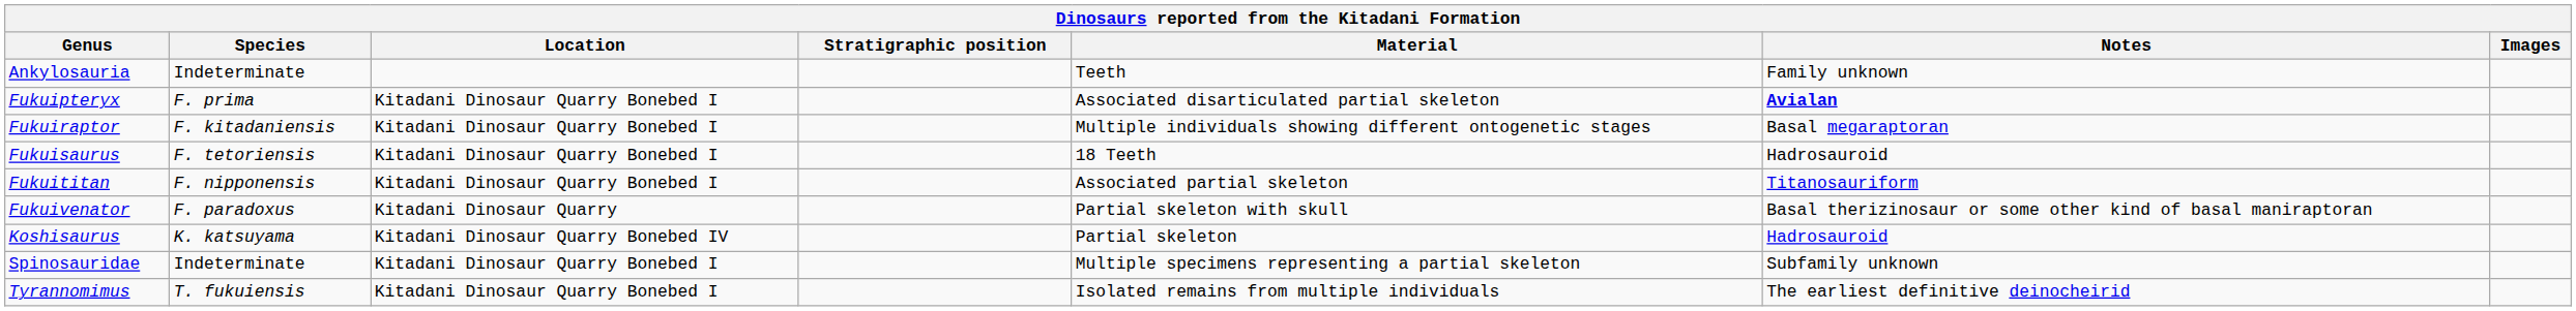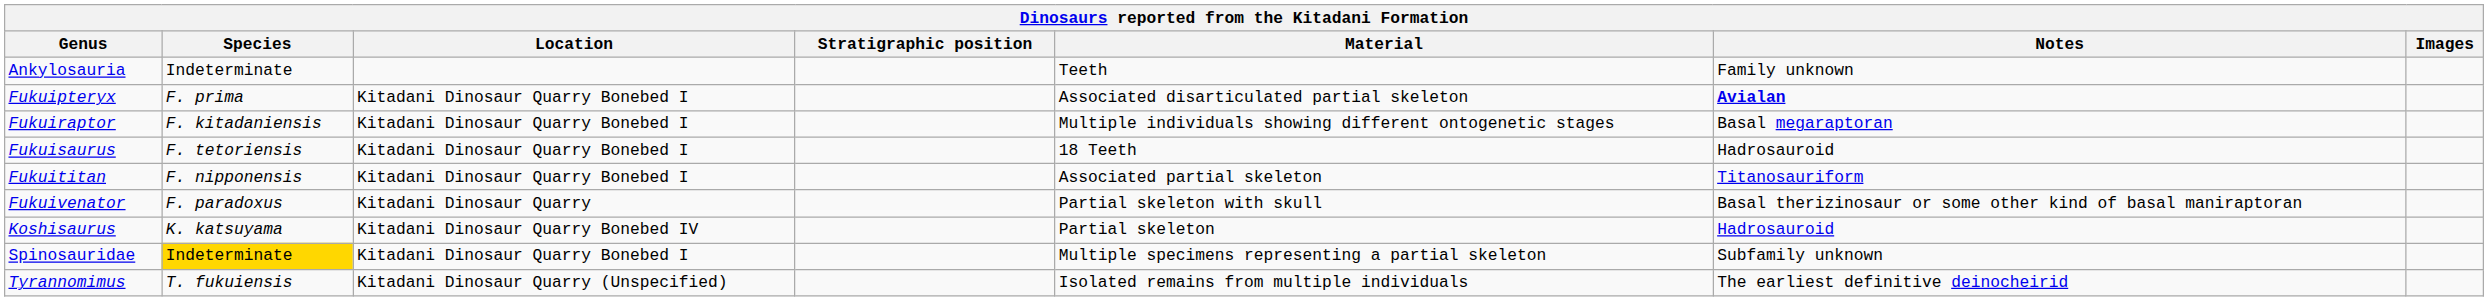Spinosauridae | Species: no background -> gold background
Tyrannomimus | Location: Kitadani Dinosaur Quarry Bonebed I -> Kitadani Dinosaur Quarry (Unspecified)
